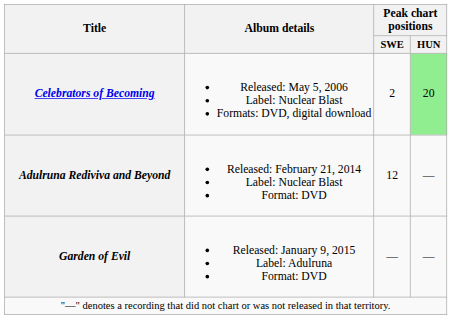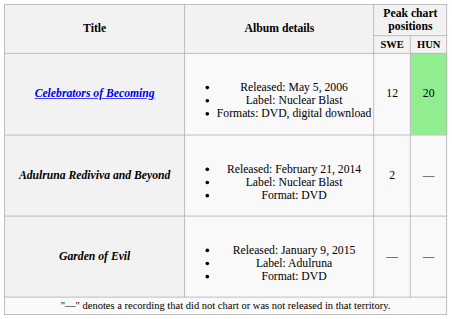Celebrators of Becoming | Peak chart positions / SWE: 2 -> 12
Adulruna Rediviva and Beyond | Peak chart positions / SWE: 12 -> 2
